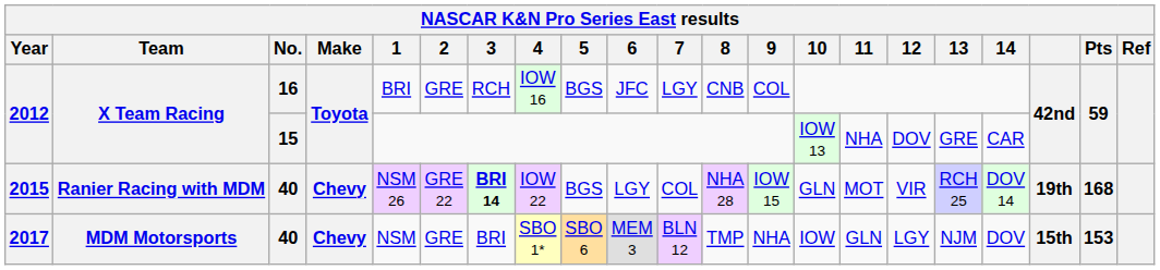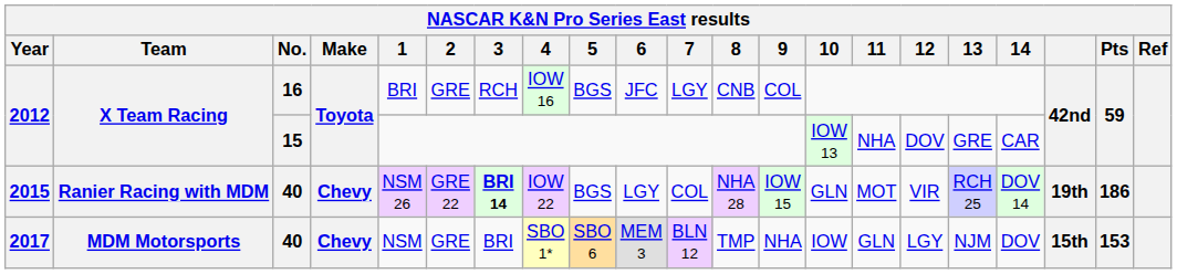2015 | Pts: 168 -> 186
